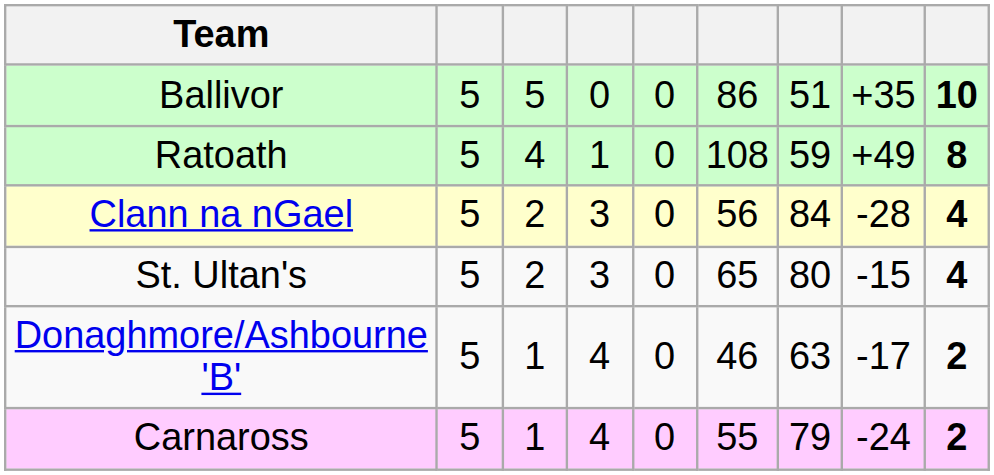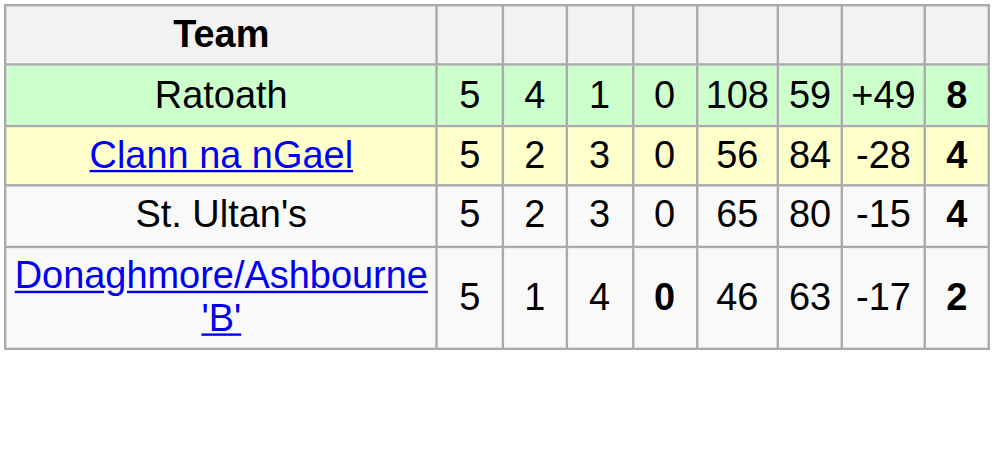- row: Ballivor | 5 | 5 | 0 | 0 | 86 | 51 | +35 | 10
Donaghmore/Ashbourne 'B' | column 5: normal -> bold
- row: Carnaross | 5 | 1 | 4 | 0 | 55 | 79 | -24 | 2
